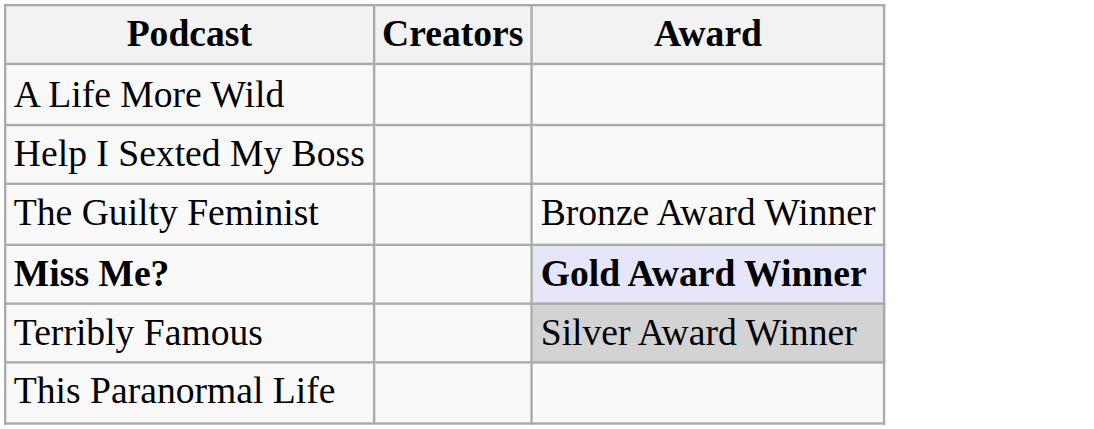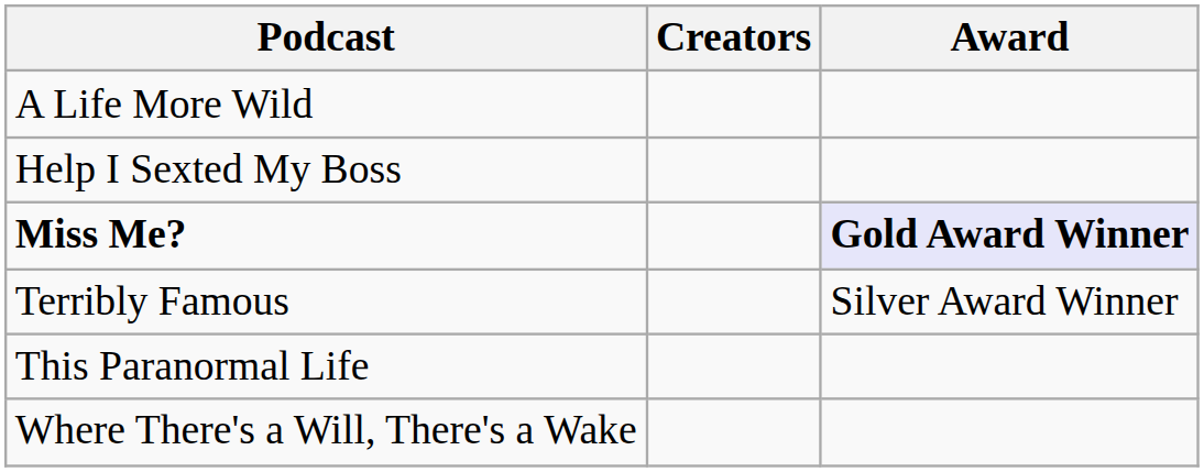- row: The Guilty Feminist | Bronze Award Winner
Terribly Famous | Award: lightgrey background -> no background
+ row: Where There's a Will, There's a Wake
